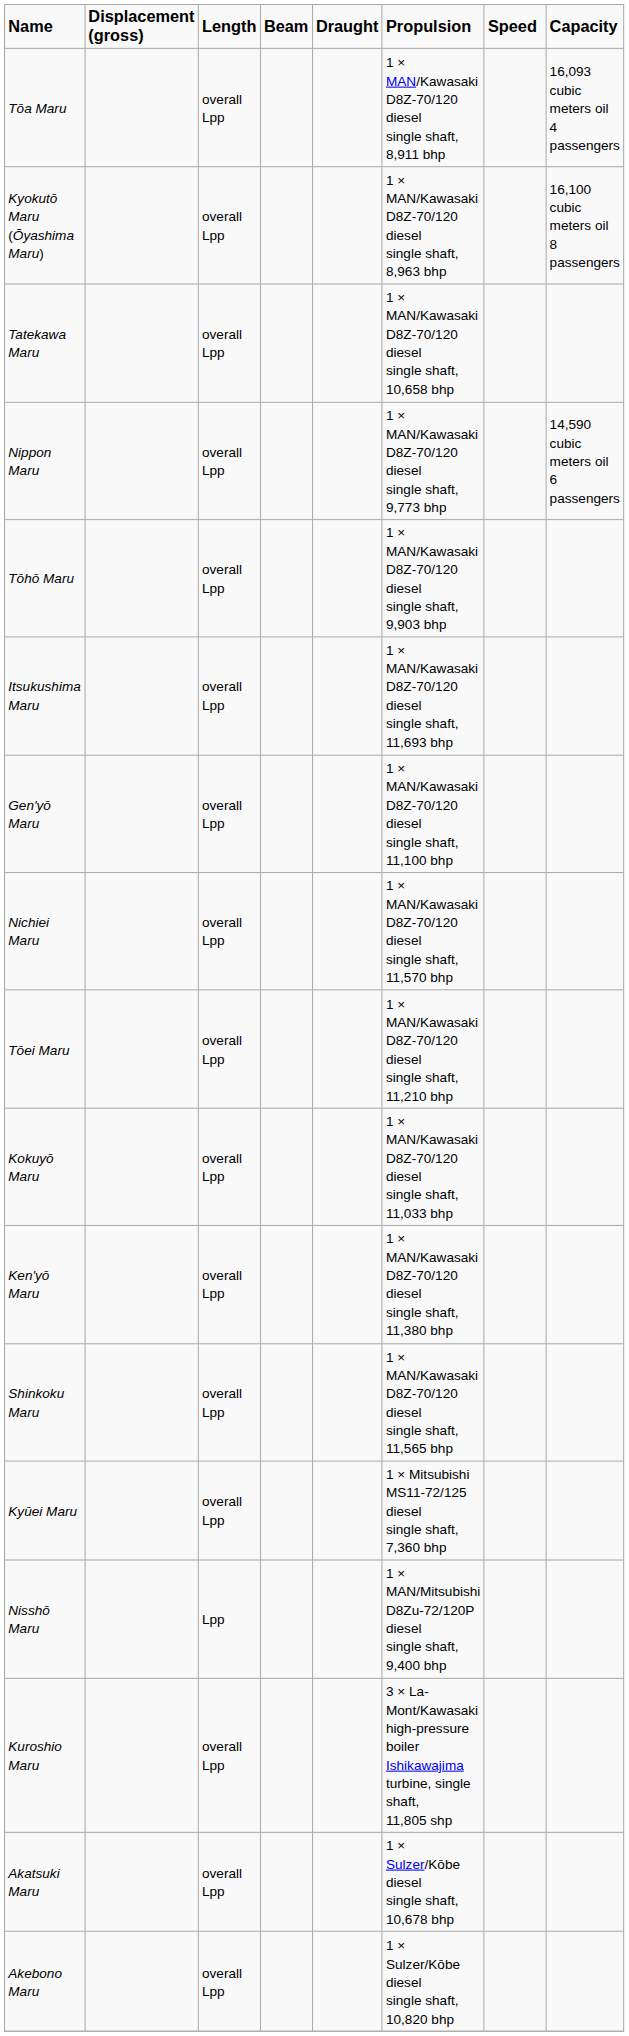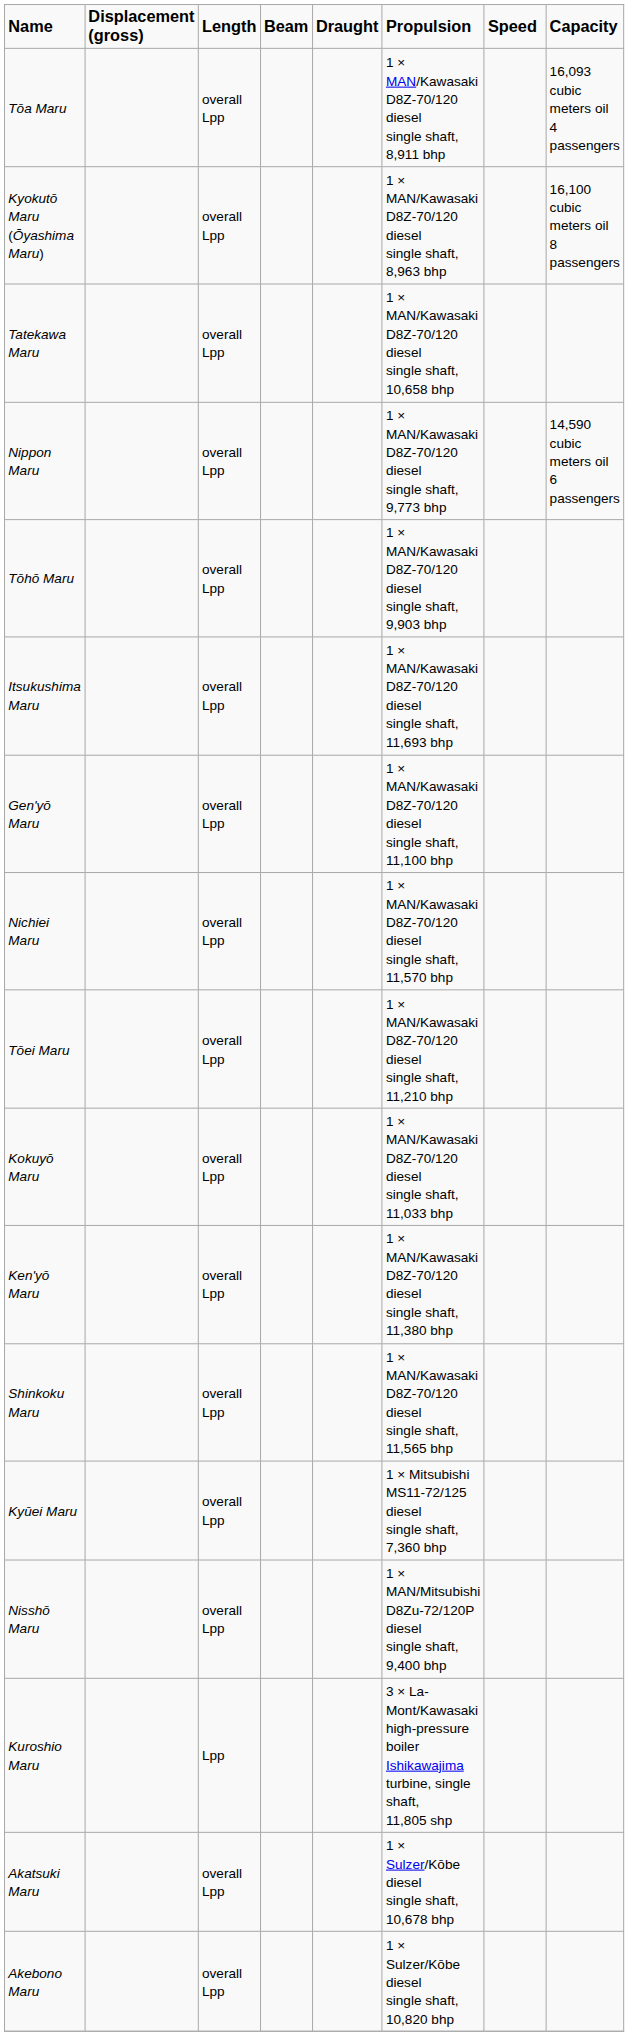Nisshō Maru | Length: Lpp -> overall Lpp
Kuroshio Maru | Length: overall Lpp -> Lpp
